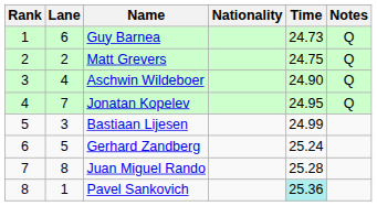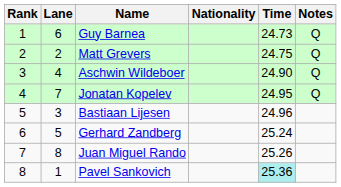Bastiaan Lijesen | Time: 24.99 -> 24.96
Juan Miguel Rando | Time: 25.28 -> 25.26
